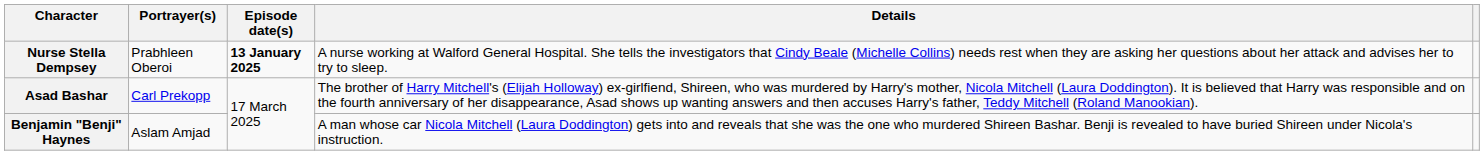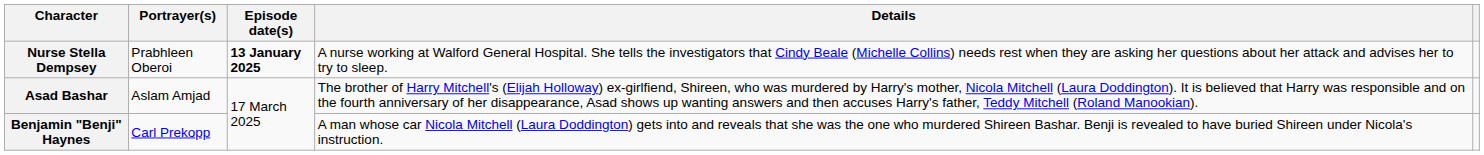Asad Bashar | Portrayer(s): Carl Prekopp -> Aslam Amjad
Benjamin "Benji" Haynes | Portrayer(s): Aslam Amjad -> Carl Prekopp
